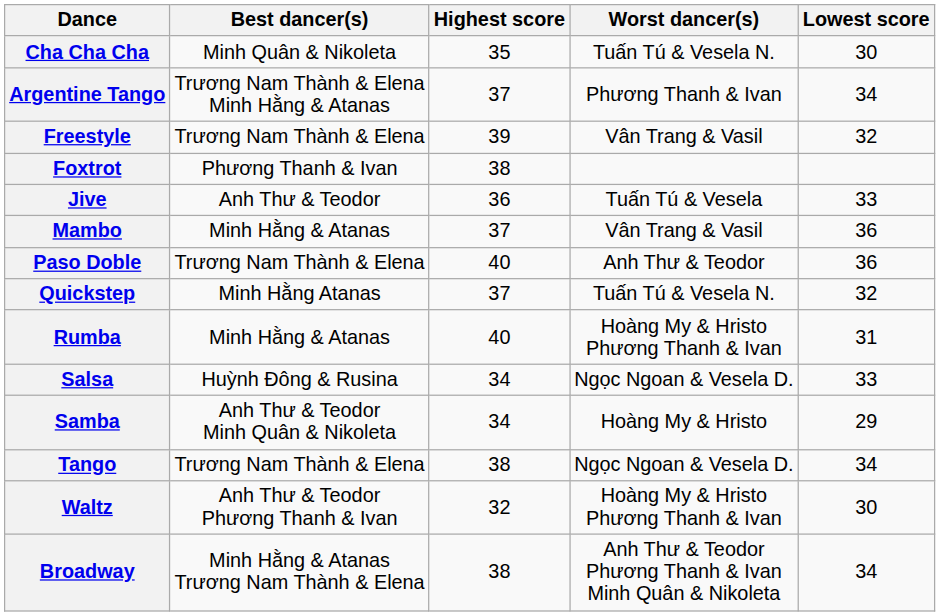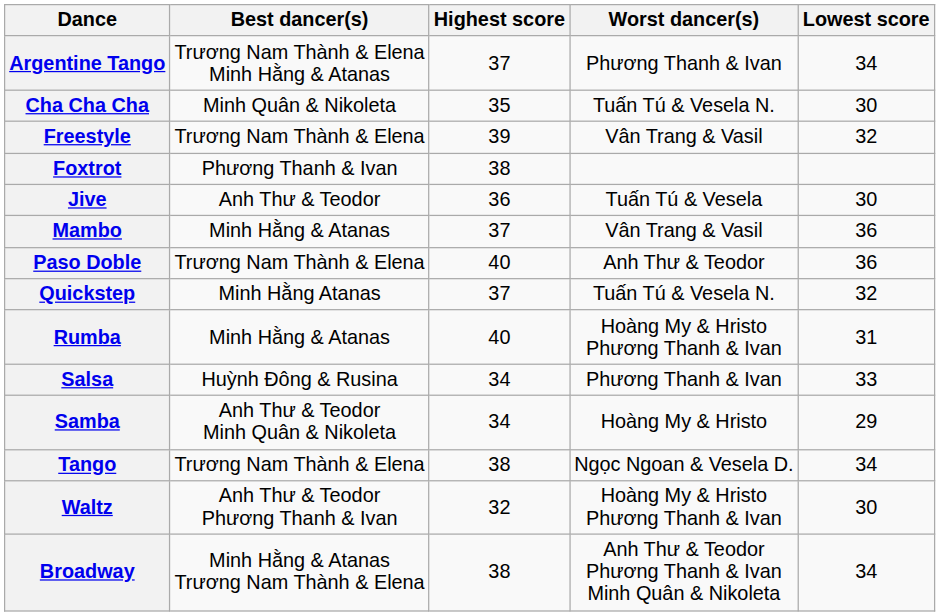rows swapped: Argentine Tango <-> Cha Cha Cha
Jive | Lowest score: 33 -> 30
Salsa | Worst dancer(s): Ngọc Ngoan & Vesela D. -> Phương Thanh & Ivan
